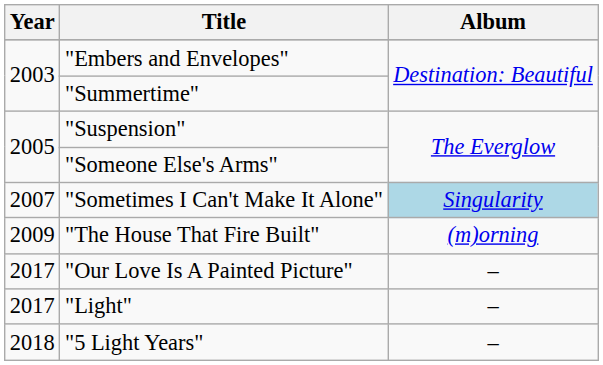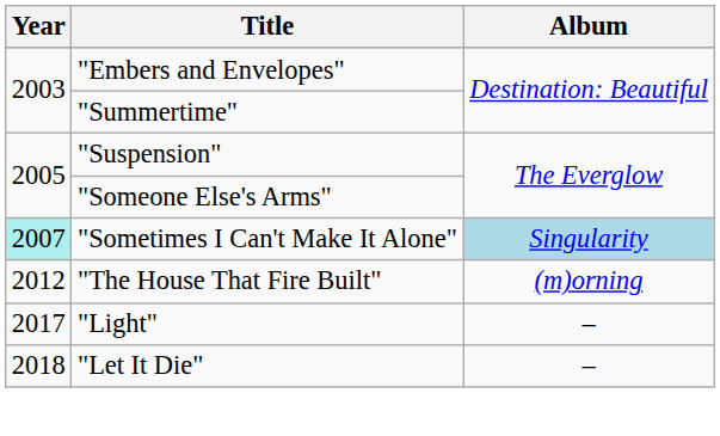"Sometimes I Can't Make It Alone" | Year: no background -> paleturquoise background
"The House That Fire Built" | Year: 2009 -> 2012
- row: 2017 | "Our Love Is A Painted Picture" | –
- row: 2018 | "5 Light Years" | –
+ row: 2018 | "Let It Die" | –
